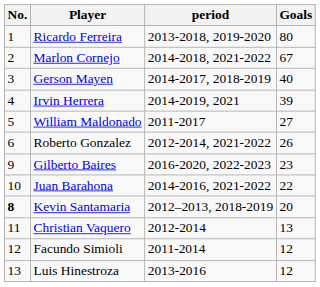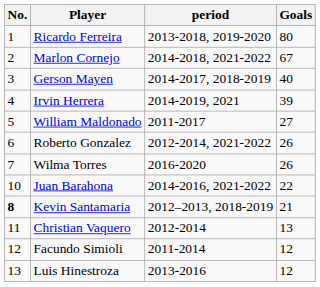+ row: 7 | Wilma Torres | 2016-2020 | 26
- row: 9 | Gilberto Baires | 2016-2020, 2022-2023 | 23
Kevin Santamaria | Goals: 20 -> 21
